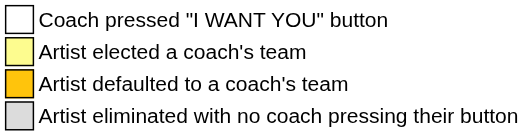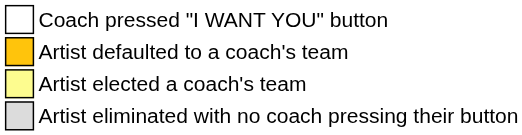rows swapped: Artist defaulted to a coach's team <-> Artist elected a coach's team
